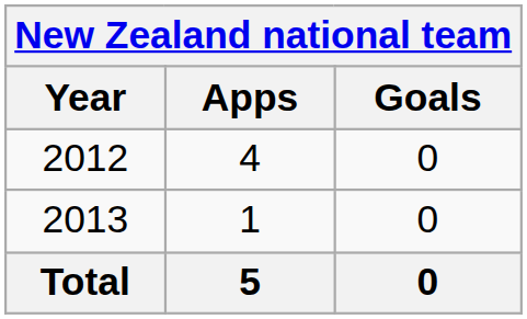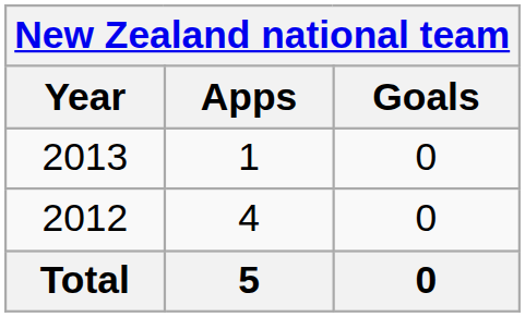rows swapped: 2012 <-> 2013
